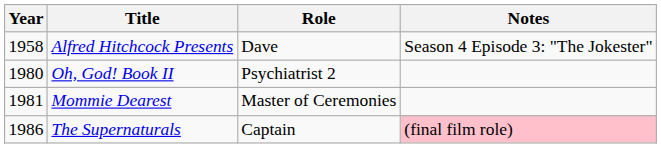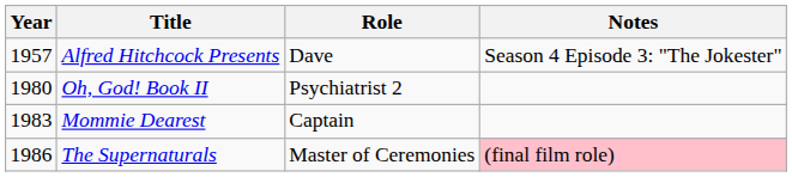Alfred Hitchcock Presents | Year: 1958 -> 1957
Mommie Dearest | Year: 1981 -> 1983
Mommie Dearest | Role: Master of Ceremonies -> Captain
The Supernaturals | Role: Captain -> Master of Ceremonies
